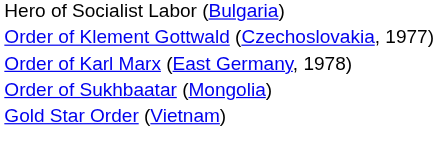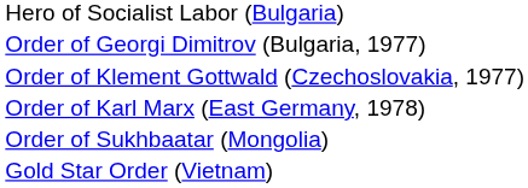+ row: Order of Georgi Dimitrov (Bulgaria, 1977)
